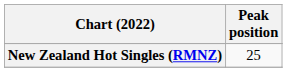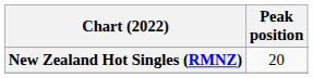New Zealand Hot Singles (RMNZ) | Peak position: 25 -> 20
